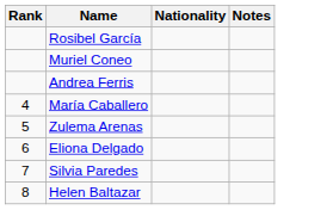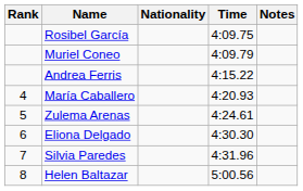+ column: Time | 4:09.75 | 4:09.79 | 4:15.22 | 4:20.93 | 4:24.61 | 4:30.30 | 4:31.96 | 5:00.56
